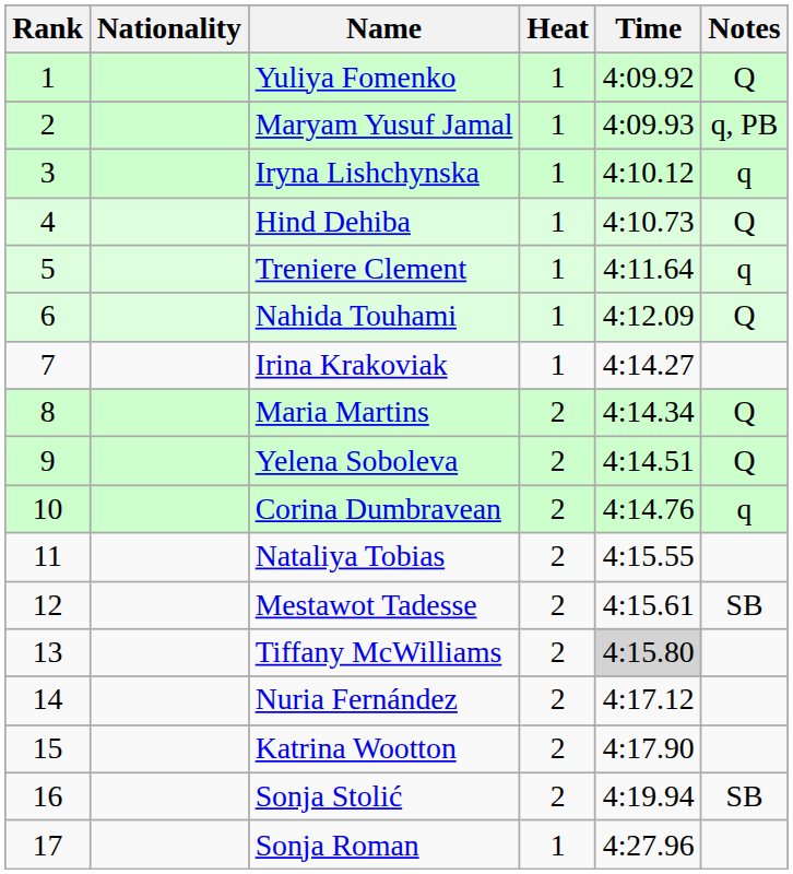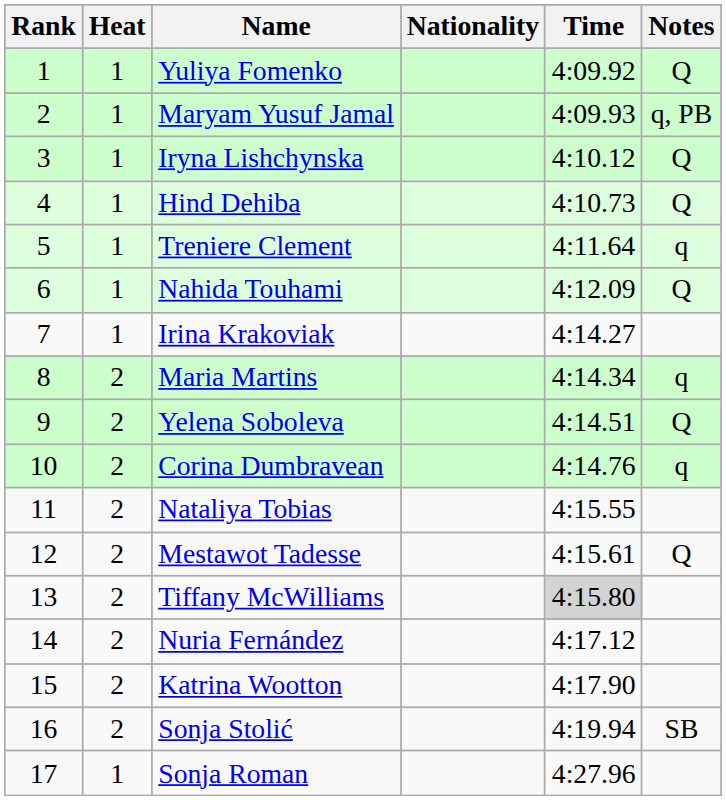columns swapped: Heat <-> Nationality
Iryna Lishchynska | Notes: q -> Q
Maria Martins | Notes: Q -> q
Mestawot Tadesse | Notes: SB -> Q
